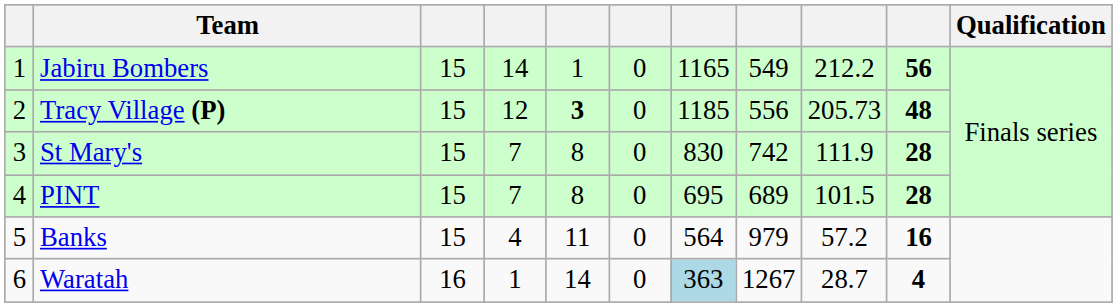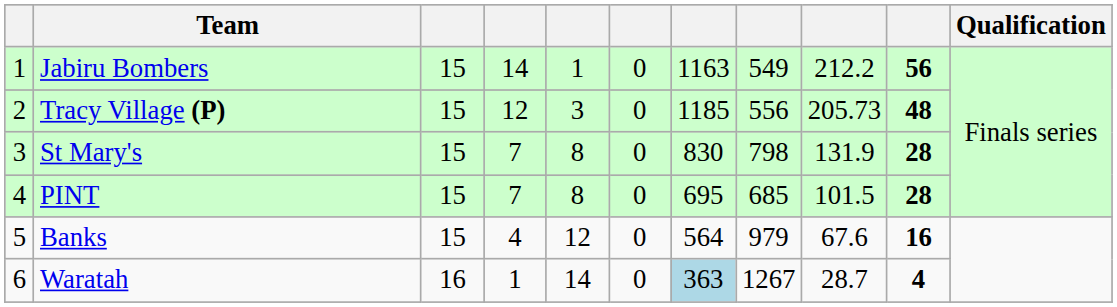Jabiru Bombers | column 7: 1165 -> 1163
Tracy Village (P) | column 5: bold -> normal
St Mary's | column 8: 742 -> 798
St Mary's | column 9: 111.9 -> 131.9
PINT | column 8: 689 -> 685
Banks | column 5: 11 -> 12
Banks | column 9: 57.2 -> 67.6
